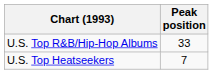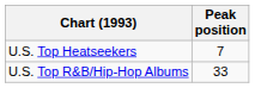rows swapped: U.S. Top Heatseekers <-> U.S. Top R&B/Hip-Hop Albums
